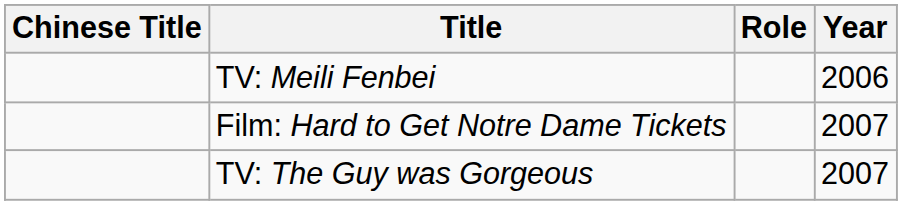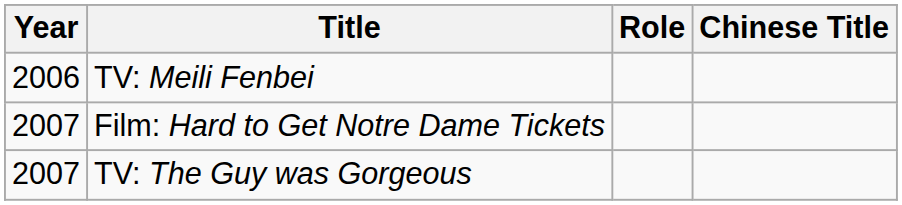columns swapped: Year <-> Chinese Title
